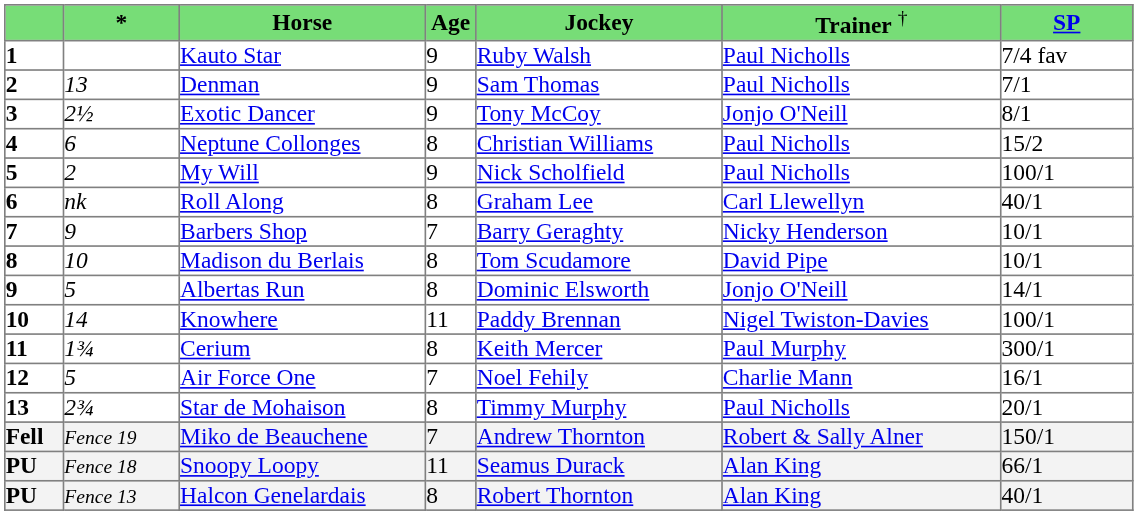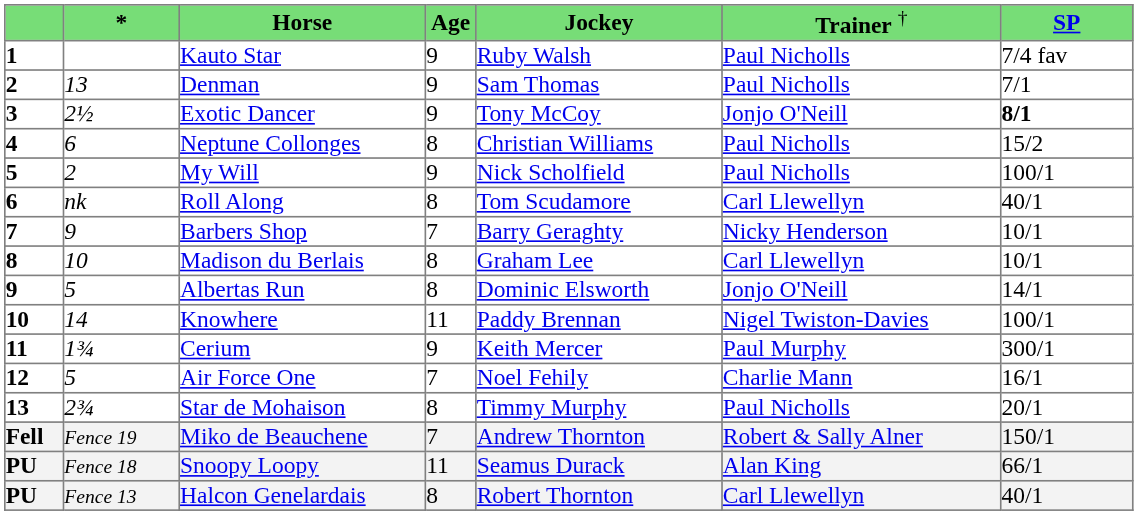Exotic Dancer | column 7: normal -> bold
Roll Along | column 5: Graham Lee -> Tom Scudamore
Madison du Berlais | column 5: Tom Scudamore -> Graham Lee
Madison du Berlais | column 6: David Pipe -> Carl Llewellyn
Cerium | column 4: 8 -> 9
Halcon Genelardais | column 6: Alan King -> Carl Llewellyn
